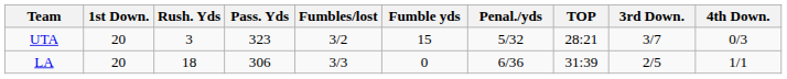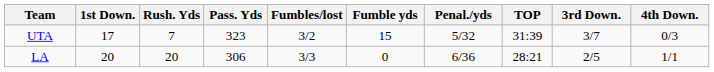UTA | 1st Down.: 20 -> 17
UTA | Rush. Yds: 3 -> 7
UTA | TOP: 28:21 -> 31:39
LA | Rush. Yds: 18 -> 20
LA | TOP: 31:39 -> 28:21
